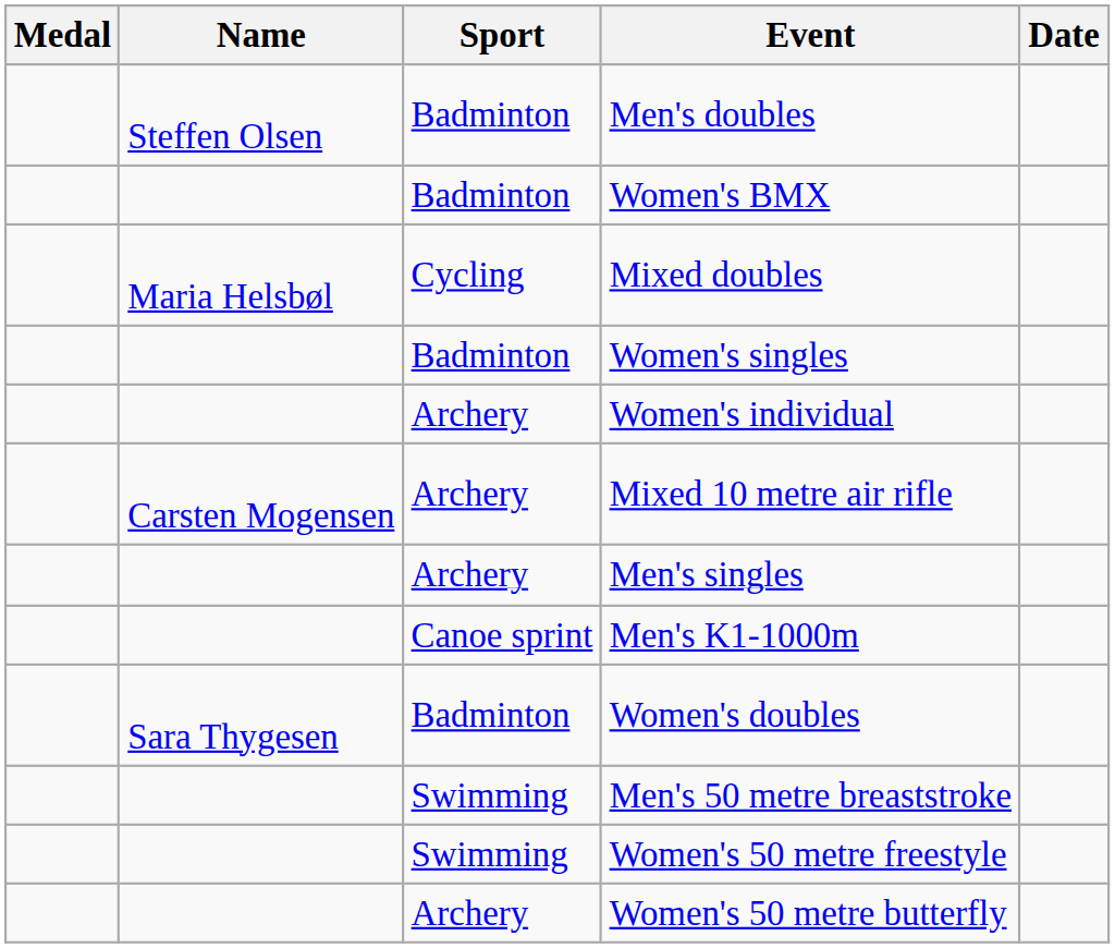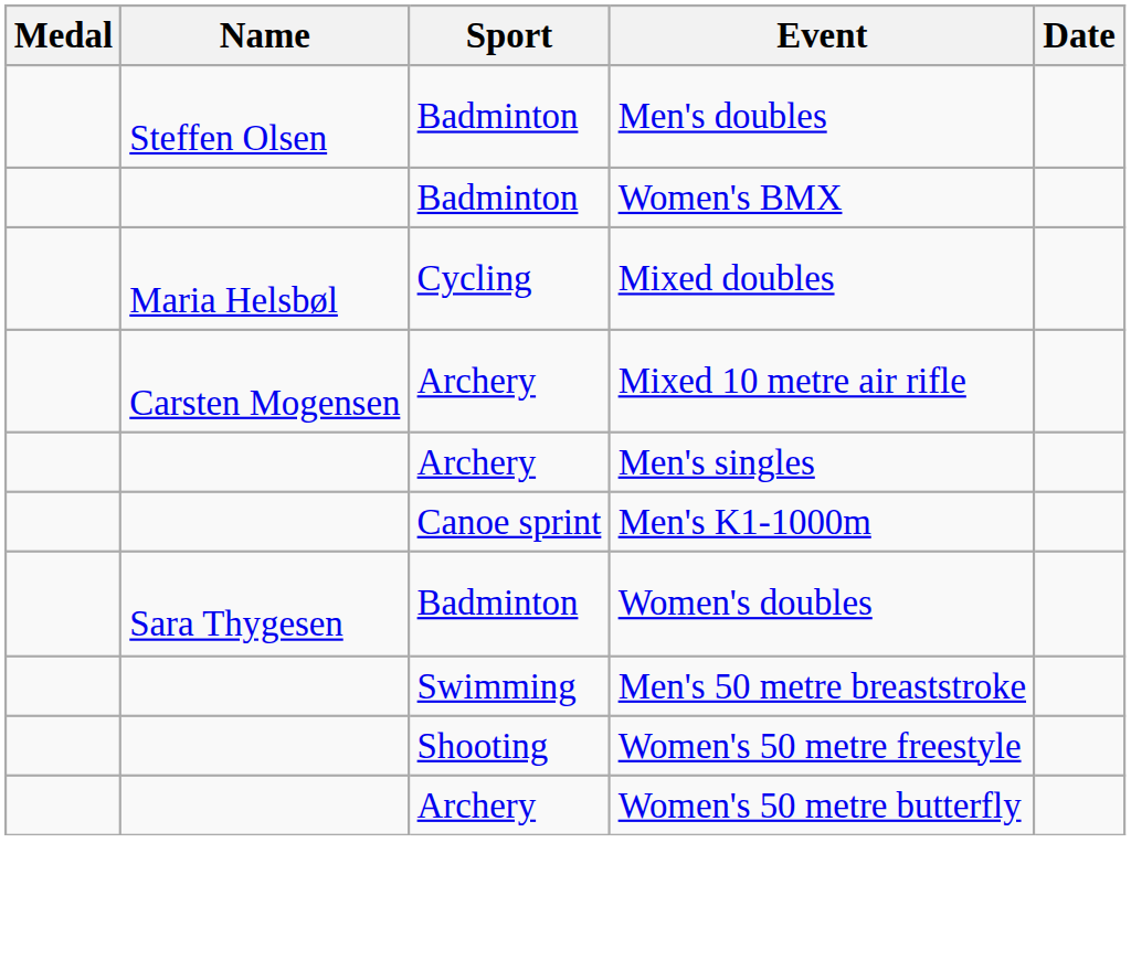- row: Badminton | Women's singles
- row: Archery | Women's individual
Women's 50 metre freestyle | Sport: Swimming -> Shooting
